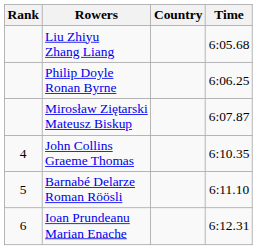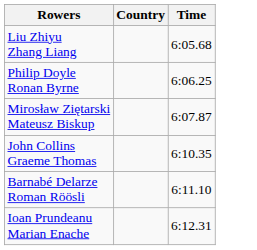- column: Rank | 4 | 5 | 6
